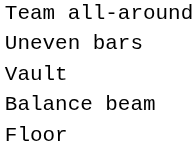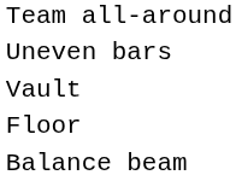rows swapped: Floor <-> Balance beam
